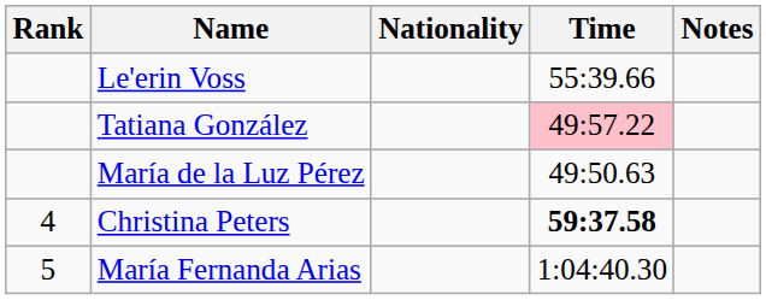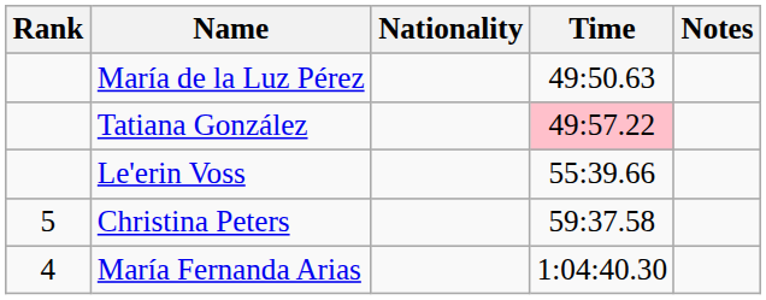rows swapped: María de la Luz Pérez <-> Le'erin Voss
Christina Peters | Rank: 4 -> 5
Christina Peters | Time: bold -> normal
María Fernanda Arias | Rank: 5 -> 4
